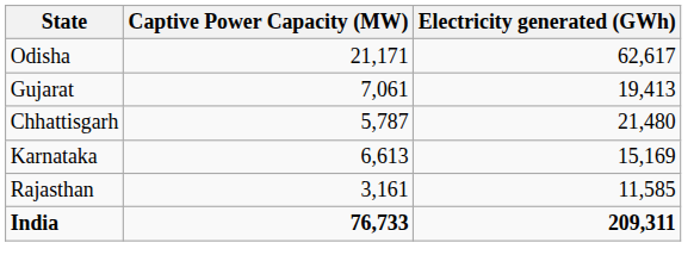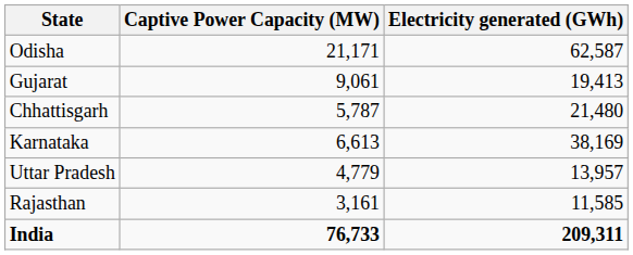Odisha | Electricity generated (GWh): 62,617 -> 62,587
Gujarat | Captive Power Capacity (MW): 7,061 -> 9,061
Karnataka | Electricity generated (GWh): 15,169 -> 38,169
+ row: Uttar Pradesh | 4,779 | 13,957
